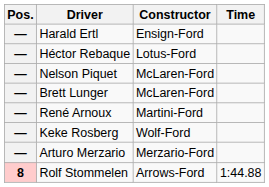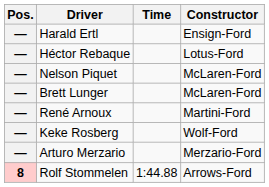columns swapped: Constructor <-> Time
